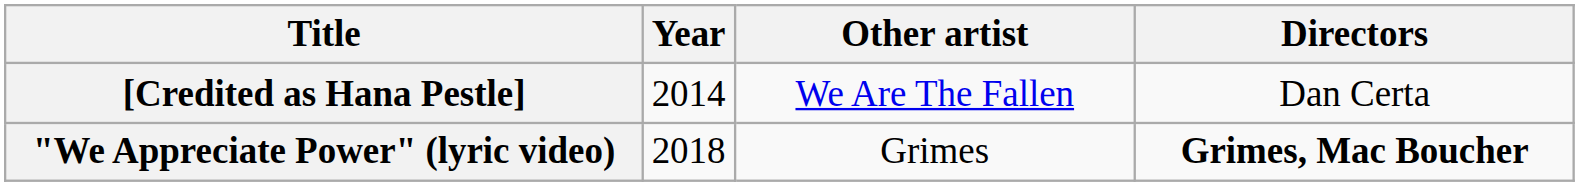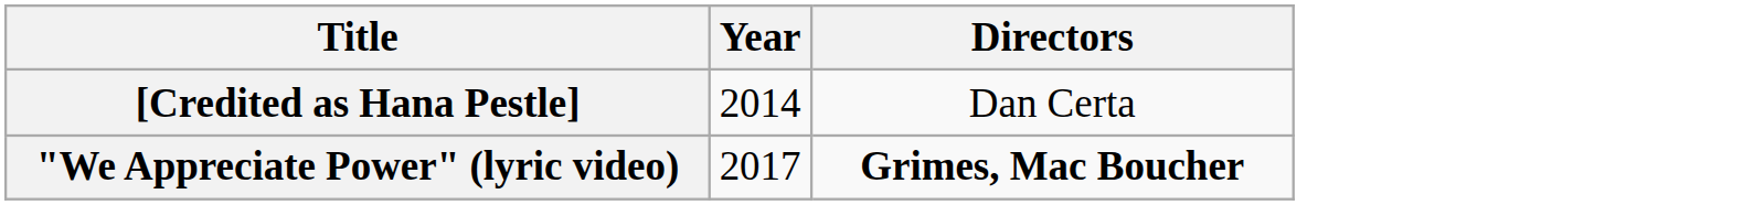- column: Other artist | We Are The Fallen | Grimes
"We Appreciate Power" (lyric video) | Year: 2018 -> 2017
